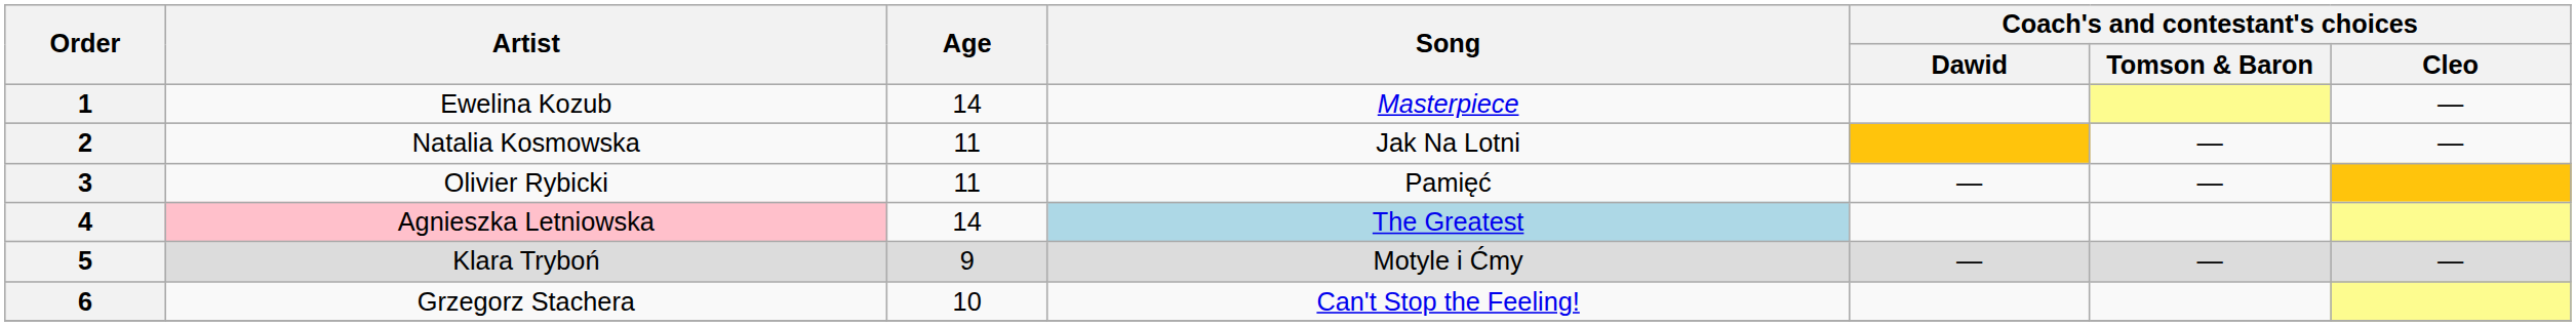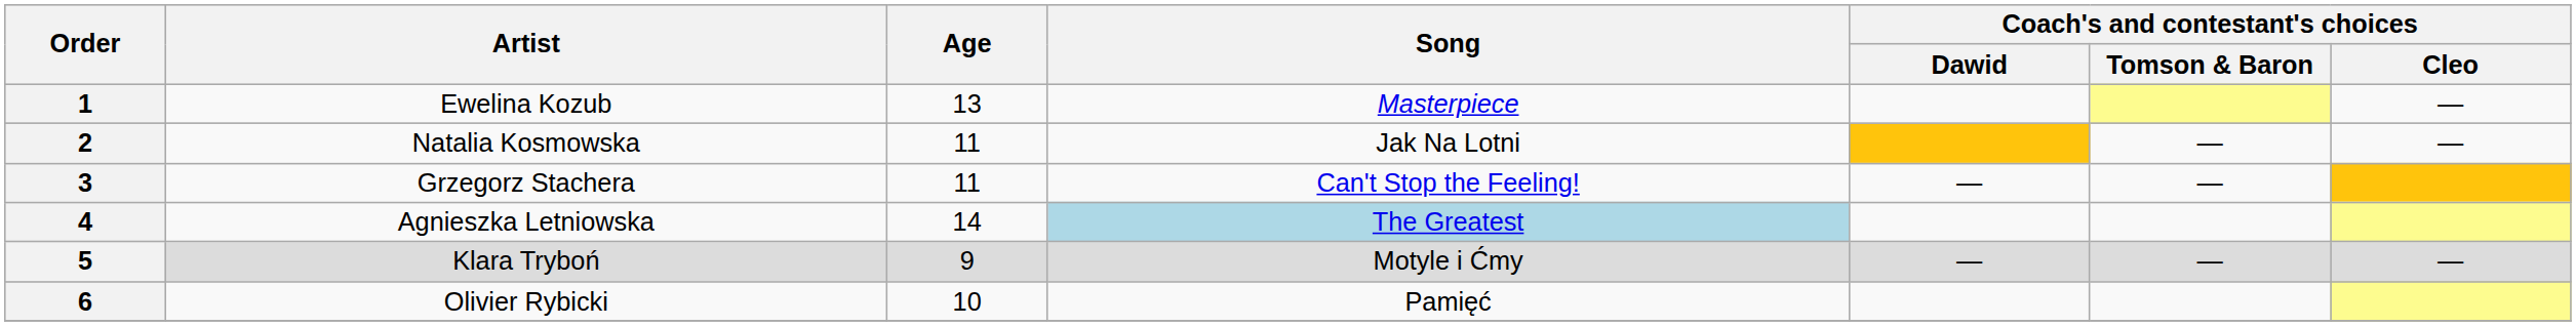1 | Age: 14 -> 13
3 | Artist: Olivier Rybicki -> Grzegorz Stachera
3 | Song: Pamięć -> Can't Stop the Feeling!
4 | Artist: pink background -> no background
6 | Artist: Grzegorz Stachera -> Olivier Rybicki
6 | Song: Can't Stop the Feeling! -> Pamięć
